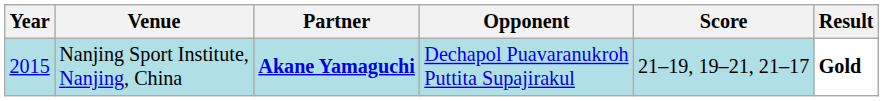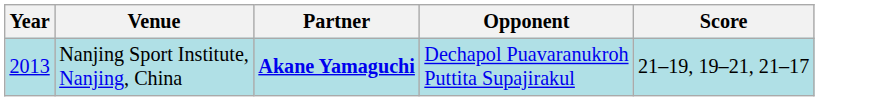- column: Result | Gold
Nanjing Sport Institute, Nanjing, China | Year: 2015 -> 2013
